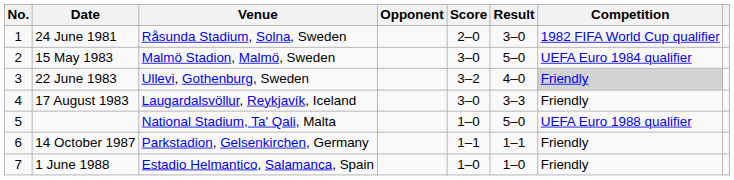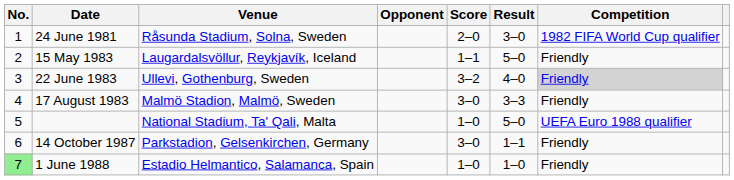15 May 1983 | Venue: Malmö Stadion, Malmö, Sweden -> Laugardalsvöllur, Reykjavík, Iceland
15 May 1983 | Score: 3–0 -> 1–1
15 May 1983 | Competition: UEFA Euro 1984 qualifier -> Friendly
17 August 1983 | Venue: Laugardalsvöllur, Reykjavík, Iceland -> Malmö Stadion, Malmö, Sweden
14 October 1987 | Score: 1–1 -> 3–0
1 June 1988 | No.: no background -> lightgreen background
